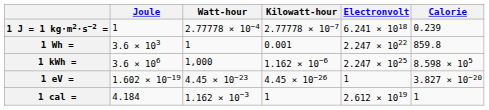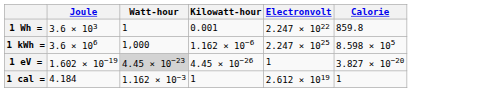- row: 1 J = 1 kg⋅m2⋅s−2 = | 1 | 2.77778 × 10−4 | 2.77778 × 10−7 | 6.241 × 1018 | 0.239
1 eV = | Watt-hour: no background -> lightgrey background
